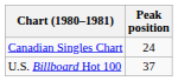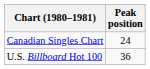U.S. Billboard Hot 100 | Peak position: 37 -> 36
